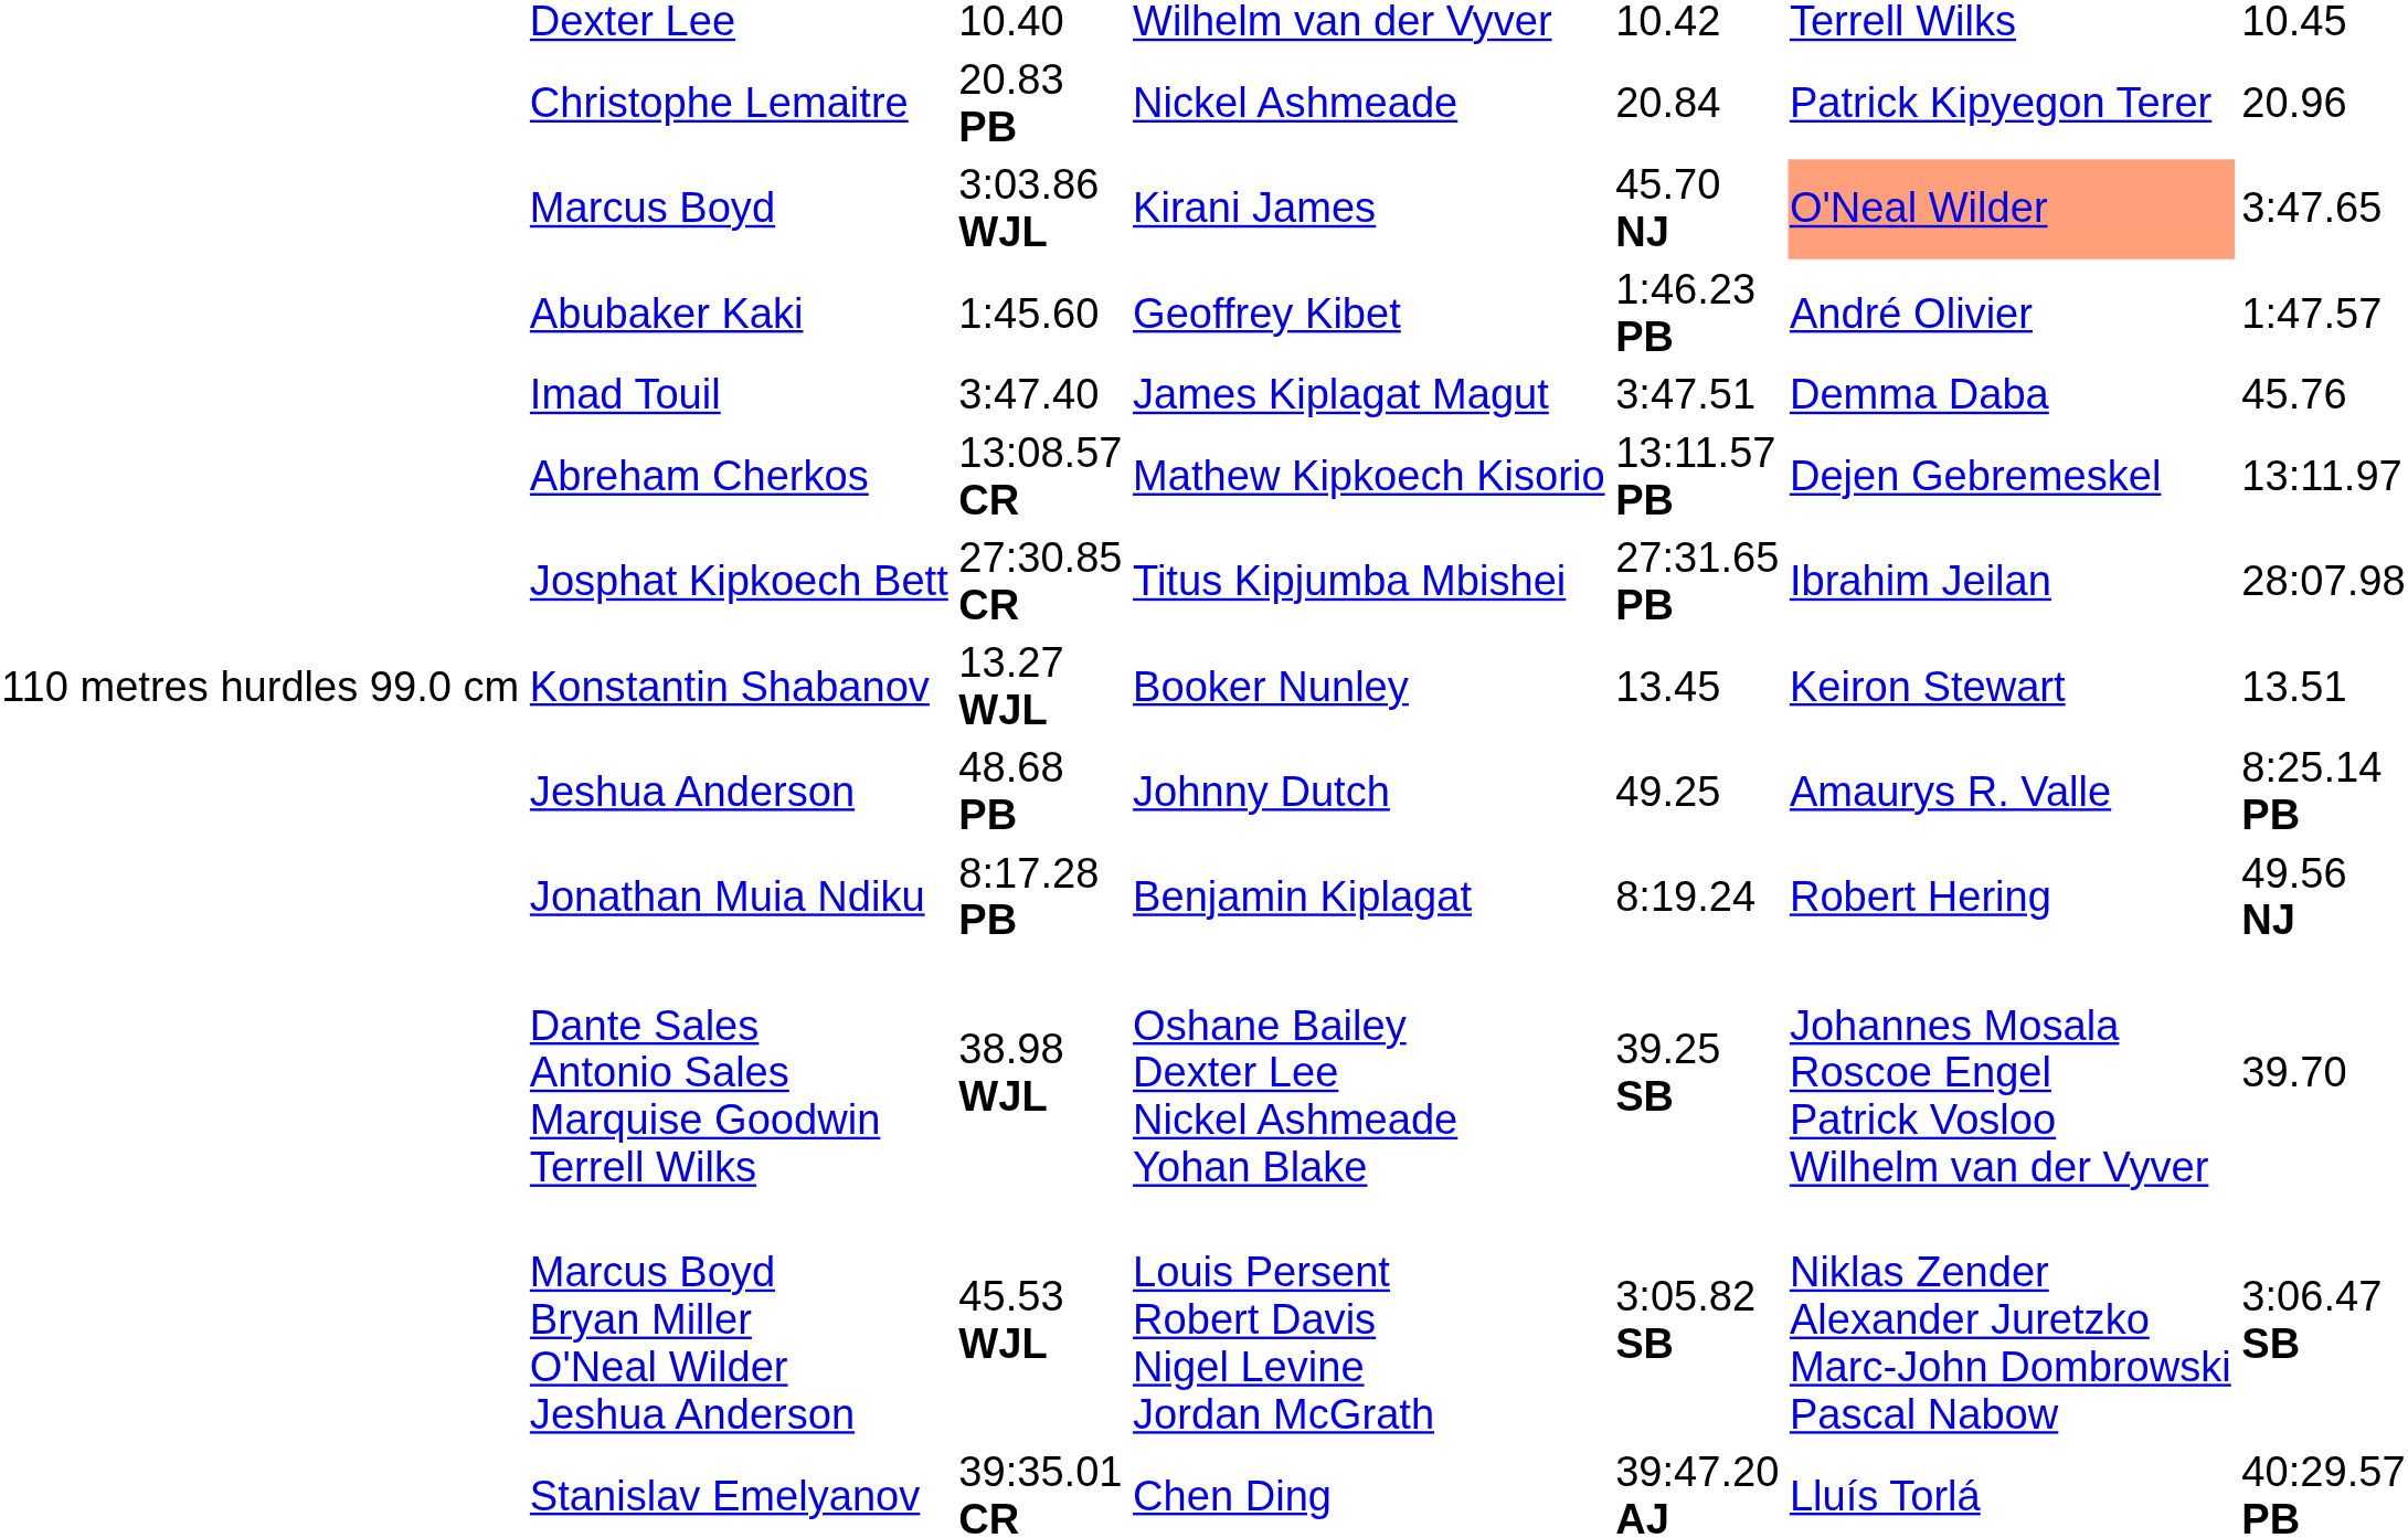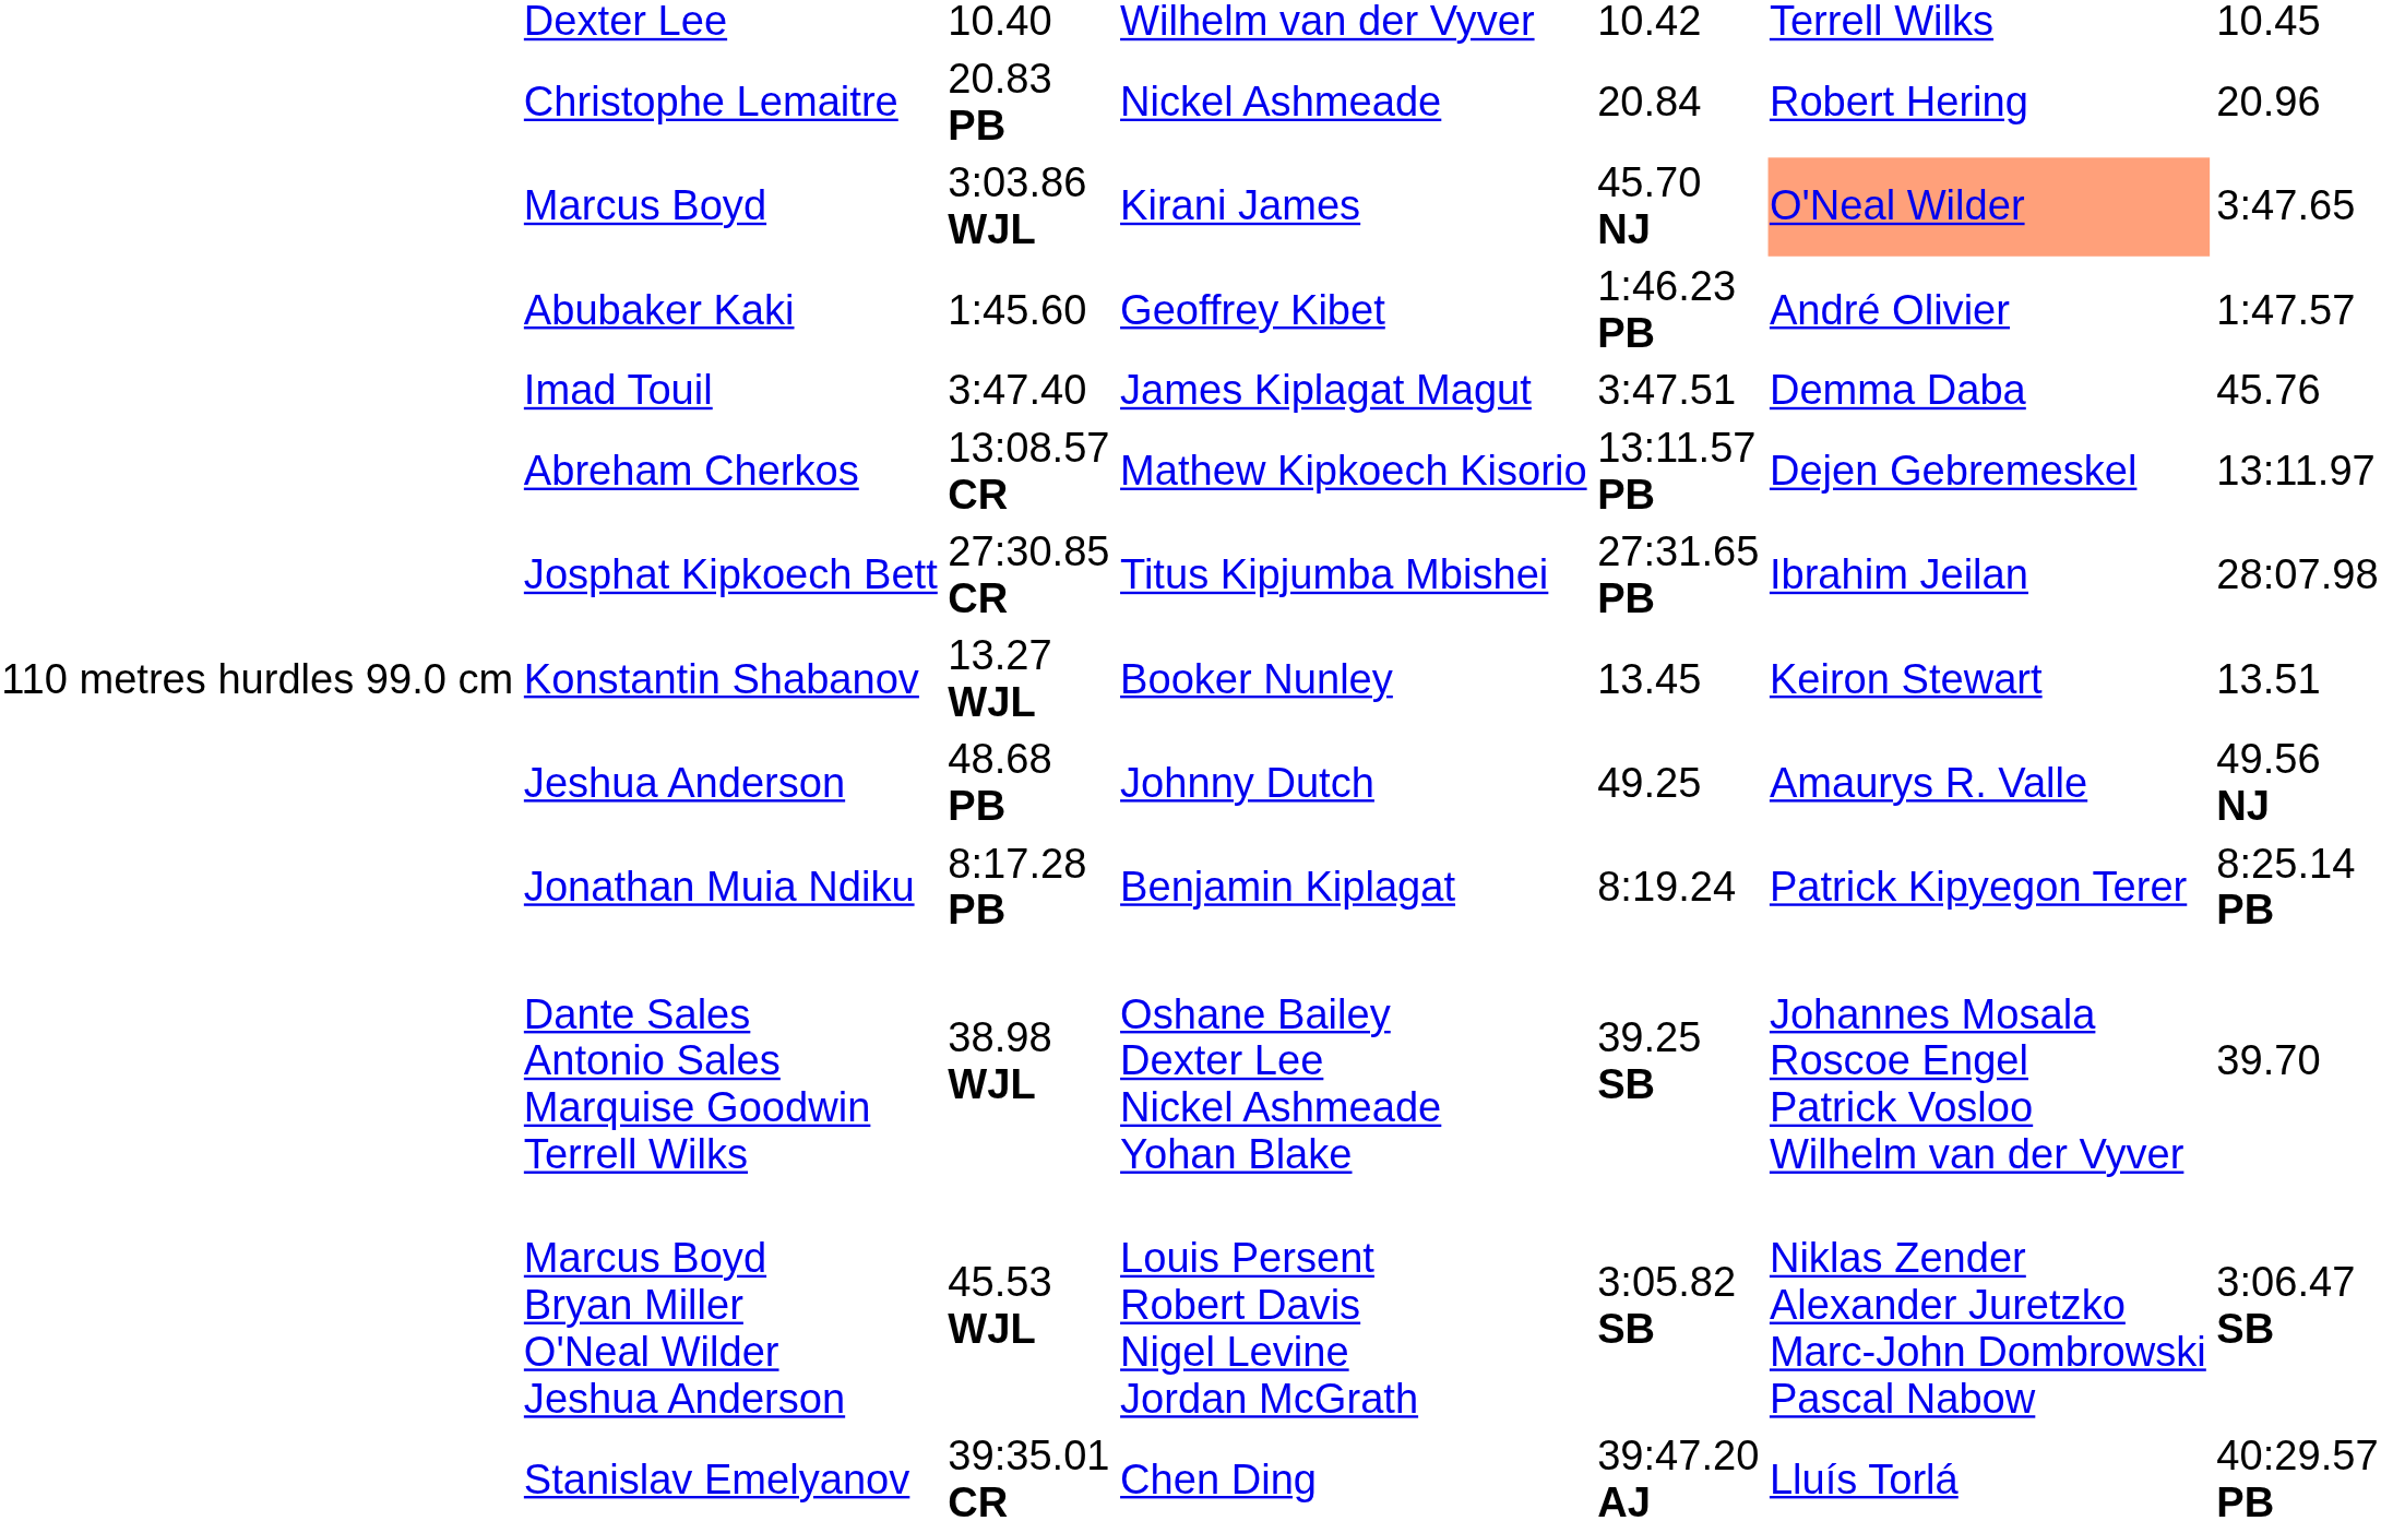Christophe Lemaitre | column 6: Patrick Kipyegon Terer -> Robert Hering
Jeshua Anderson | column 7: 8:25.14 PB -> 49.56 NJ
Jonathan Muia Ndiku | column 6: Robert Hering -> Patrick Kipyegon Terer
Jonathan Muia Ndiku | column 7: 49.56 NJ -> 8:25.14 PB
